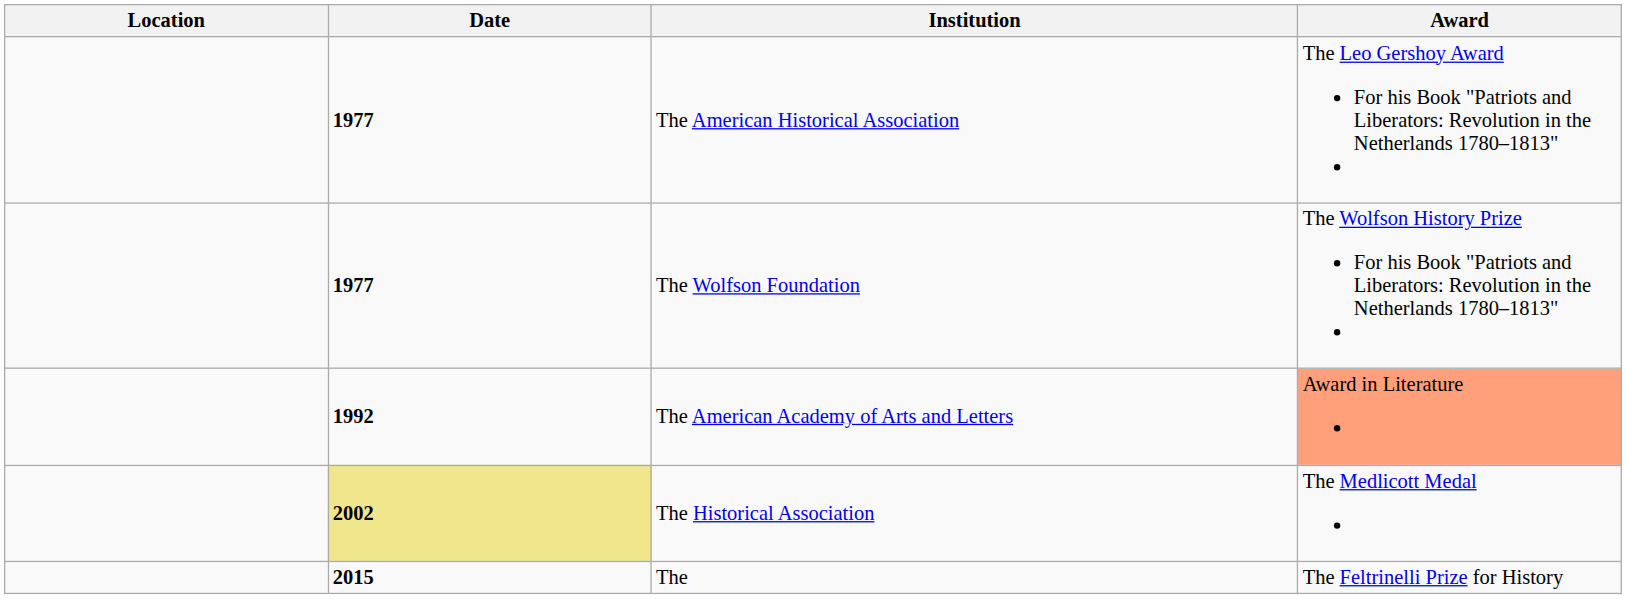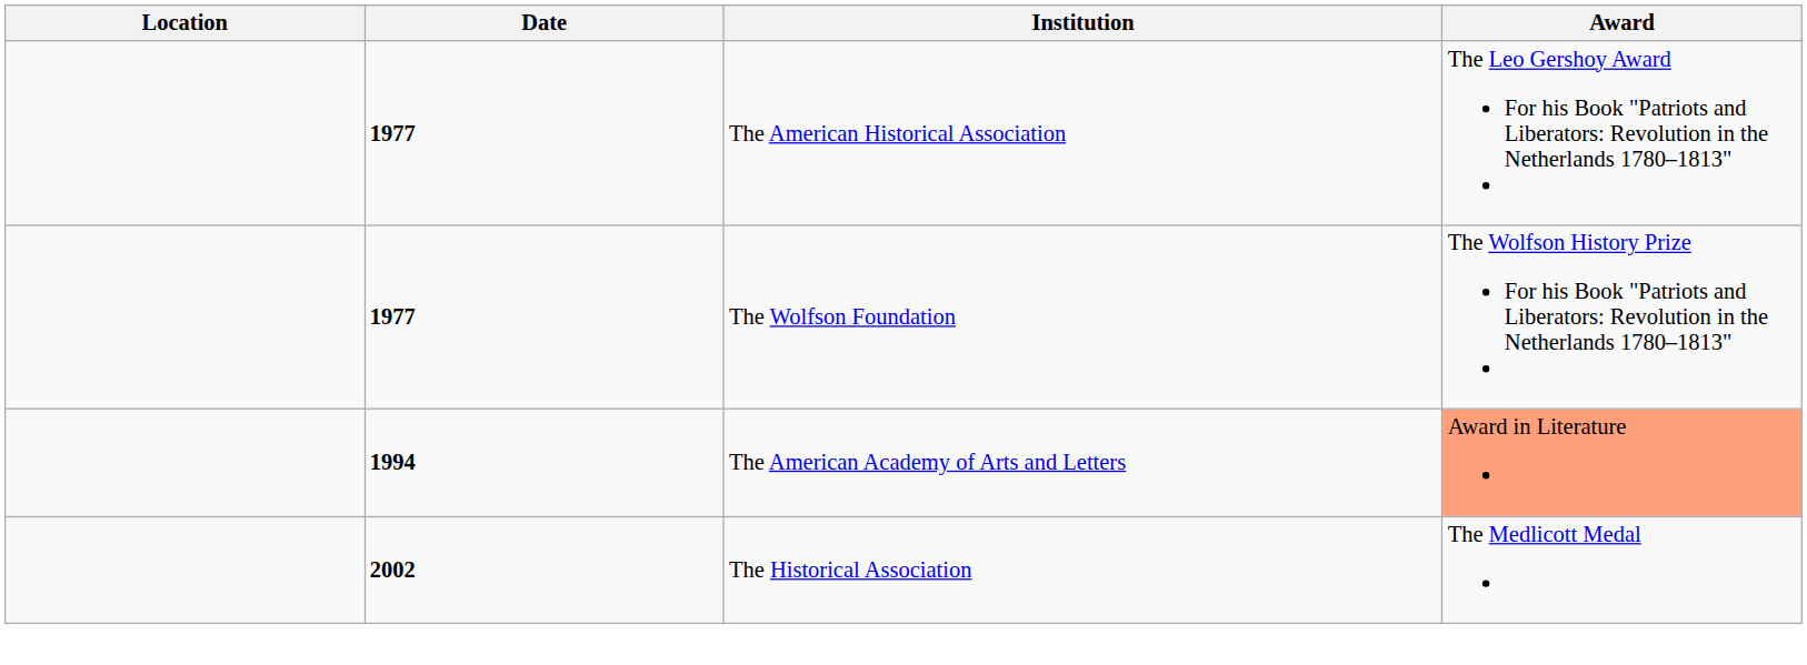The American Academy of Arts and Letters | Date: 1992 -> 1994
The Historical Association | Date: khaki background -> no background
- row: 2015 | The | The Feltrinelli Prize for History
